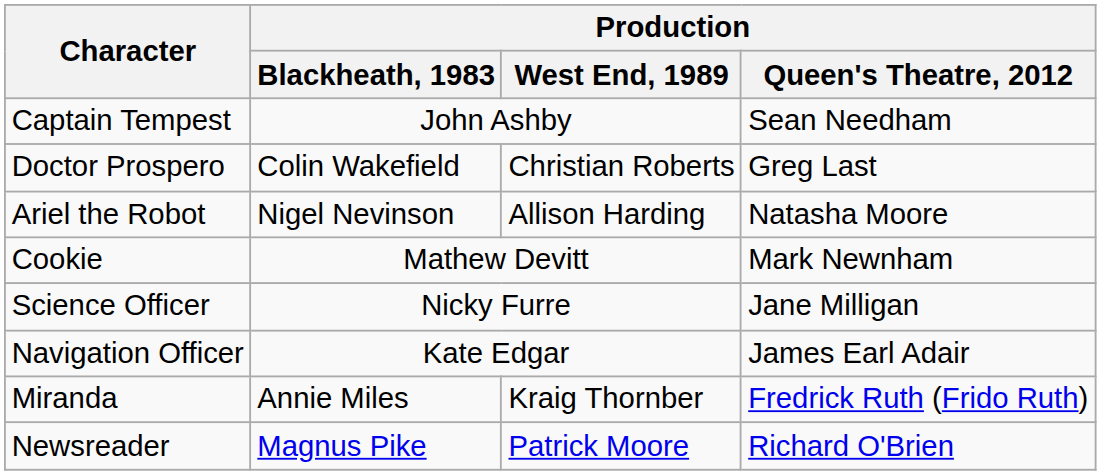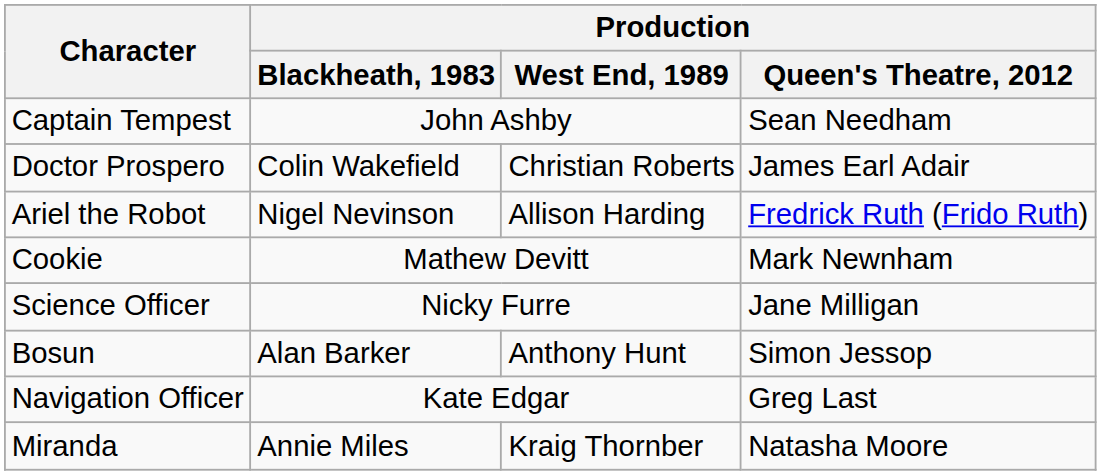Doctor Prospero | Production / Queen's Theatre, 2012: Greg Last -> James Earl Adair
Ariel the Robot | Production / Queen's Theatre, 2012: Natasha Moore -> Fredrick Ruth (Frido Ruth)
+ row: Bosun | Alan Barker | Anthony Hunt | Simon Jessop
Navigation Officer | Production / Queen's Theatre, 2012: James Earl Adair -> Greg Last
Miranda | Production / Queen's Theatre, 2012: Fredrick Ruth (Frido Ruth) -> Natasha Moore
- row: Newsreader | Magnus Pike | Patrick Moore | Richard O'Brien
